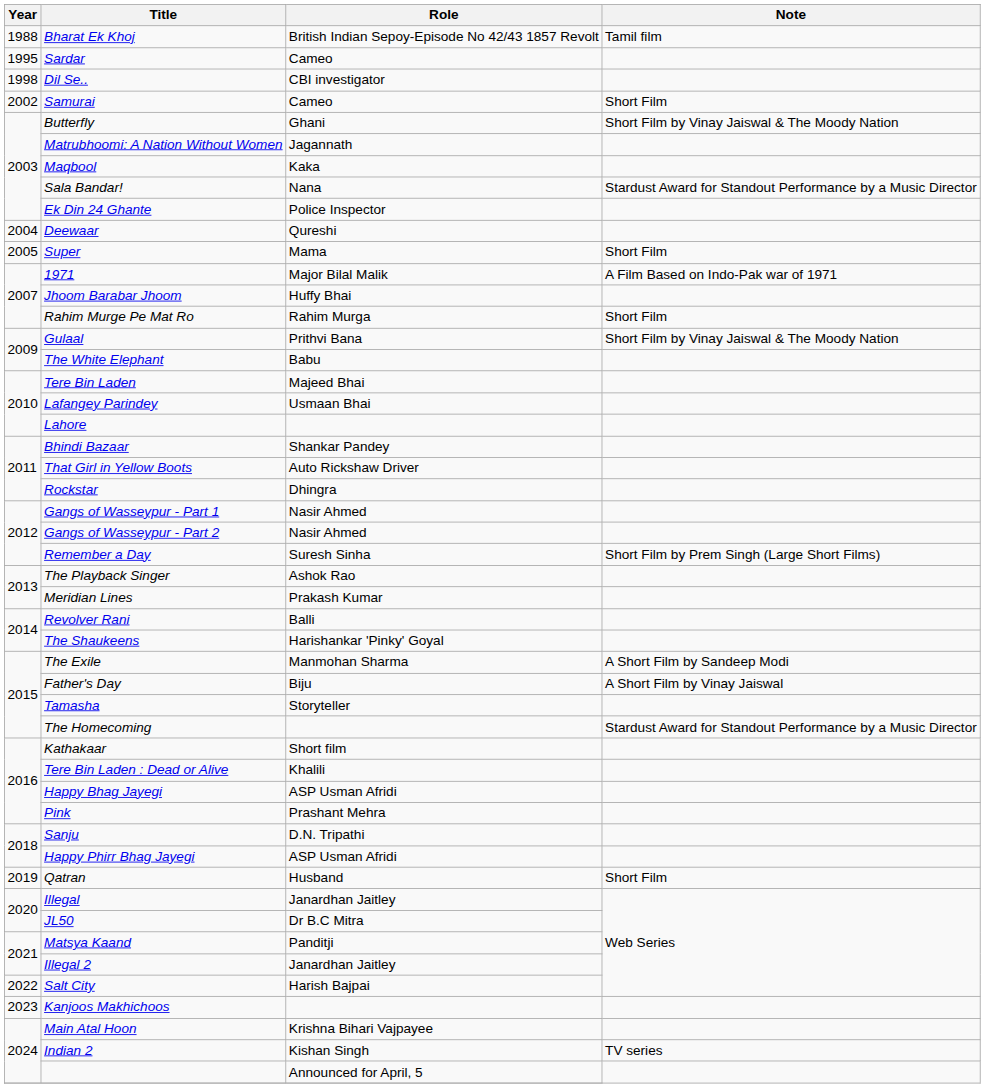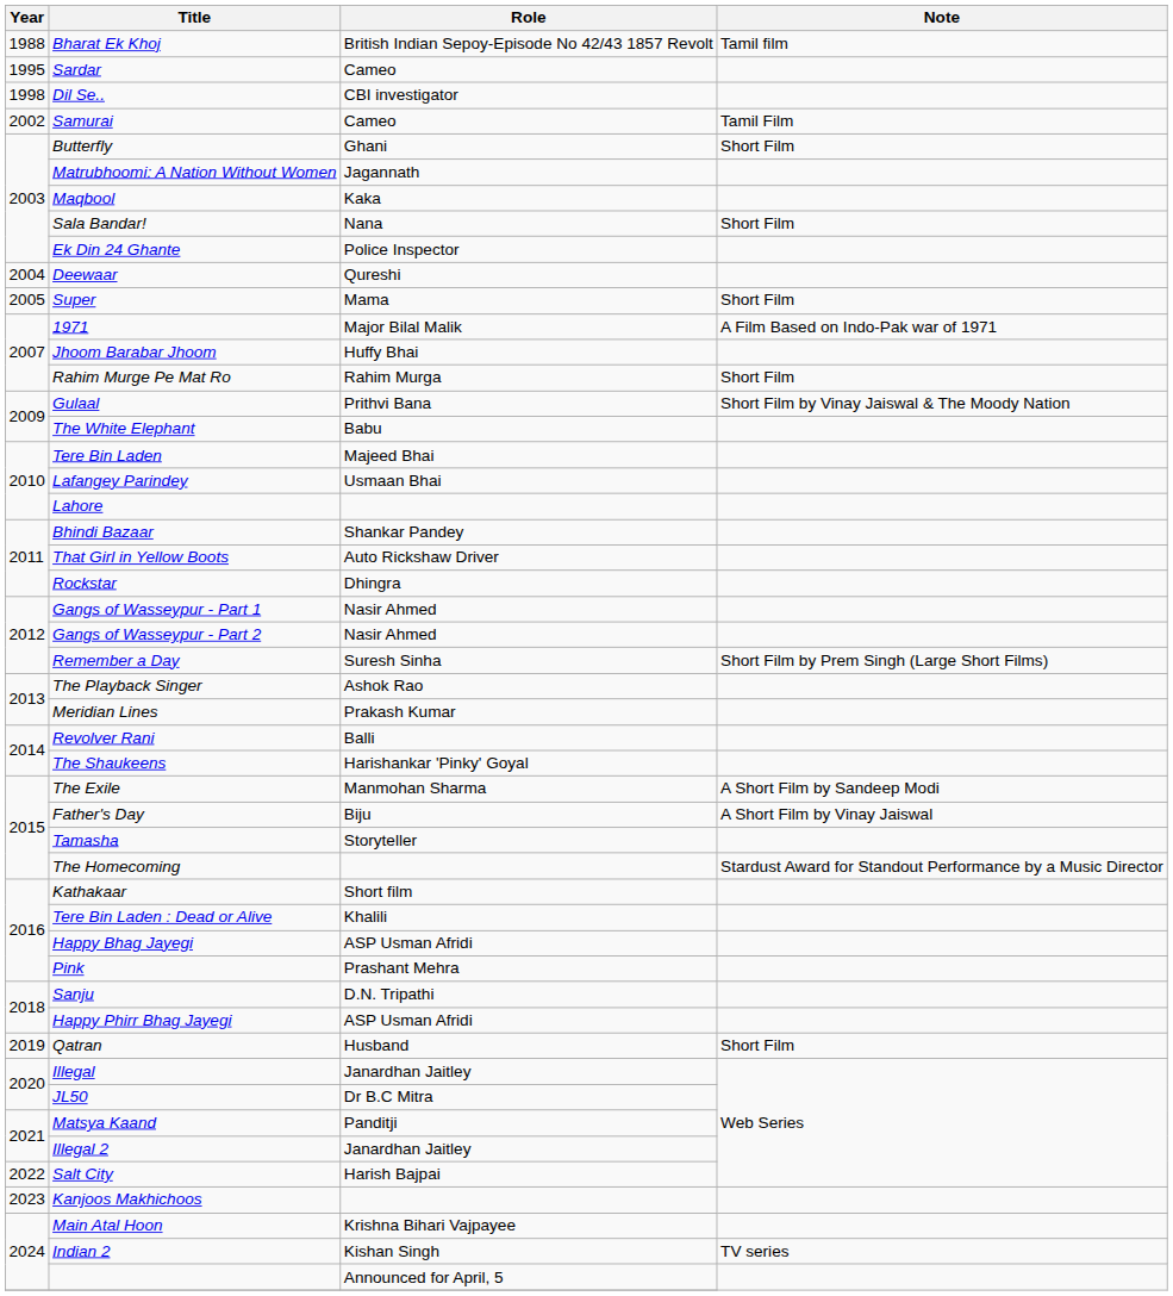Samurai | Note: Short Film -> Tamil Film
Butterfly | Note: Short Film by Vinay Jaiswal & The Moody Nation -> Short Film
Sala Bandar! | Note: Stardust Award for Standout Performance by a Music Director -> Short Film
